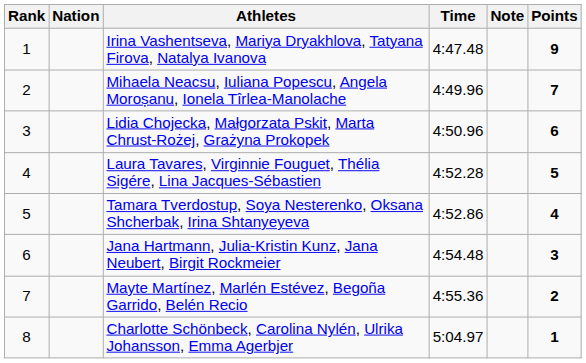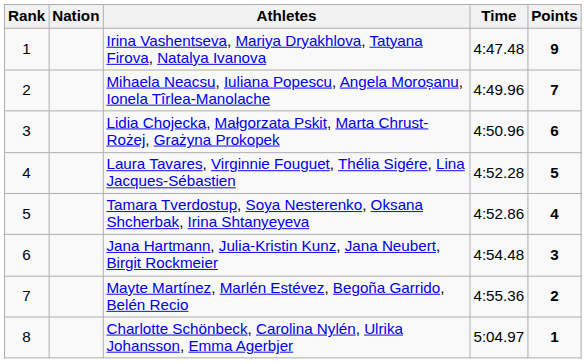- column: Note
